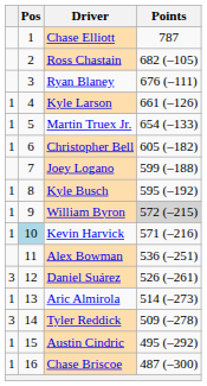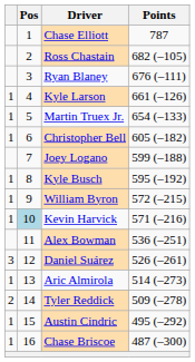William Byron | Points: lightgrey background -> no background
Tyler Reddick | column 1: 3 -> 2
